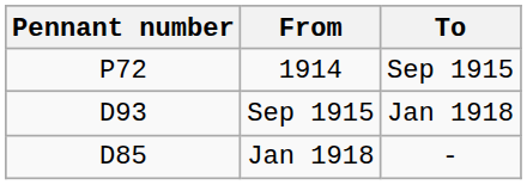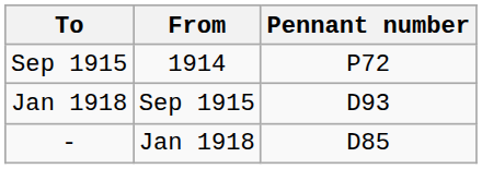columns swapped: Pennant number <-> To
